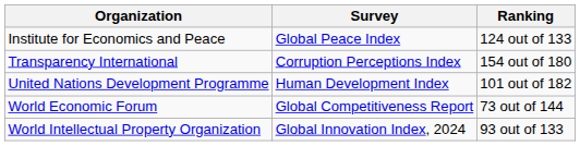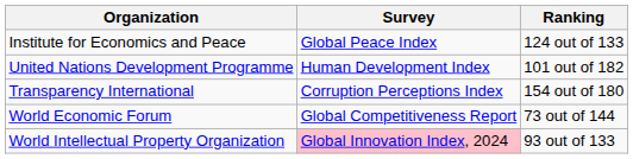rows swapped: United Nations Development Programme <-> Transparency International
World Intellectual Property Organization | Survey: no background -> pink background
